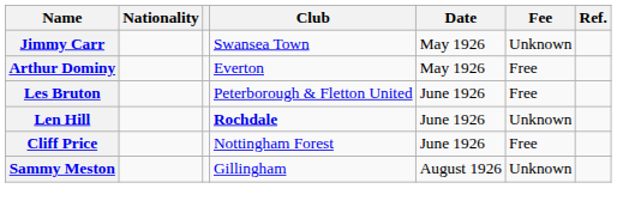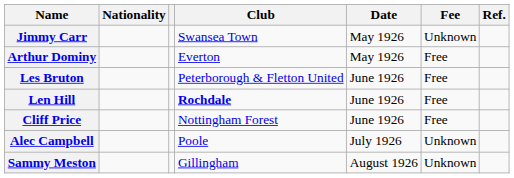Len Hill | Fee: Unknown -> Free
+ row: Alec Campbell | Poole | July 1926 | Unknown
